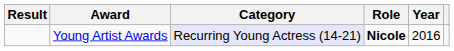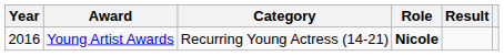columns swapped: Year <-> Result
Young Artist Awards | Category: lavender background -> no background
